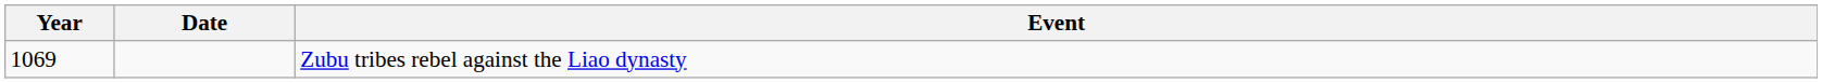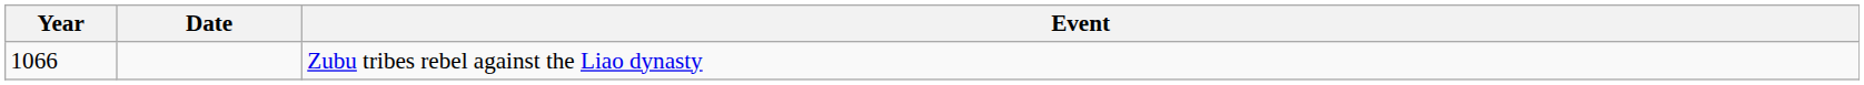Zubu tribes rebel against the Liao dynasty | Year: 1069 -> 1066
